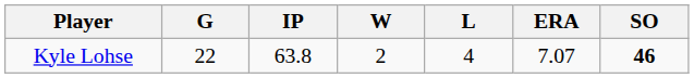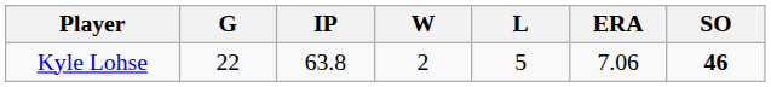Kyle Lohse | L: 4 -> 5
Kyle Lohse | ERA: 7.07 -> 7.06
